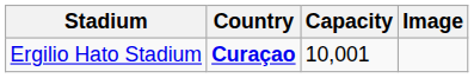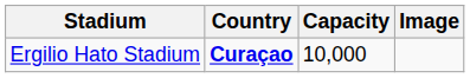Ergilio Hato Stadium | Capacity: 10,001 -> 10,000
